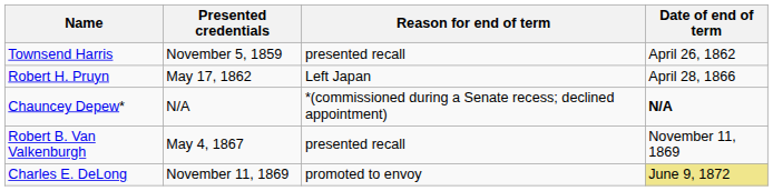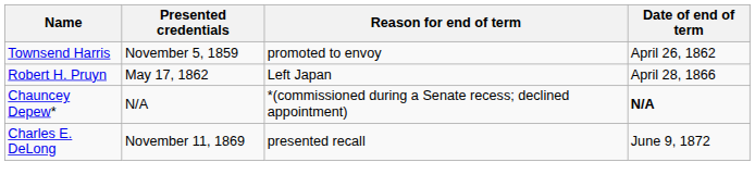Townsend Harris | Reason for end of term: presented recall -> promoted to envoy
- row: Robert B. Van Valkenburgh | May 4, 1867 | presented recall | November 11, 1869
Charles E. DeLong | Reason for end of term: promoted to envoy -> presented recall
Charles E. DeLong | Date of end of term: khaki background -> no background
